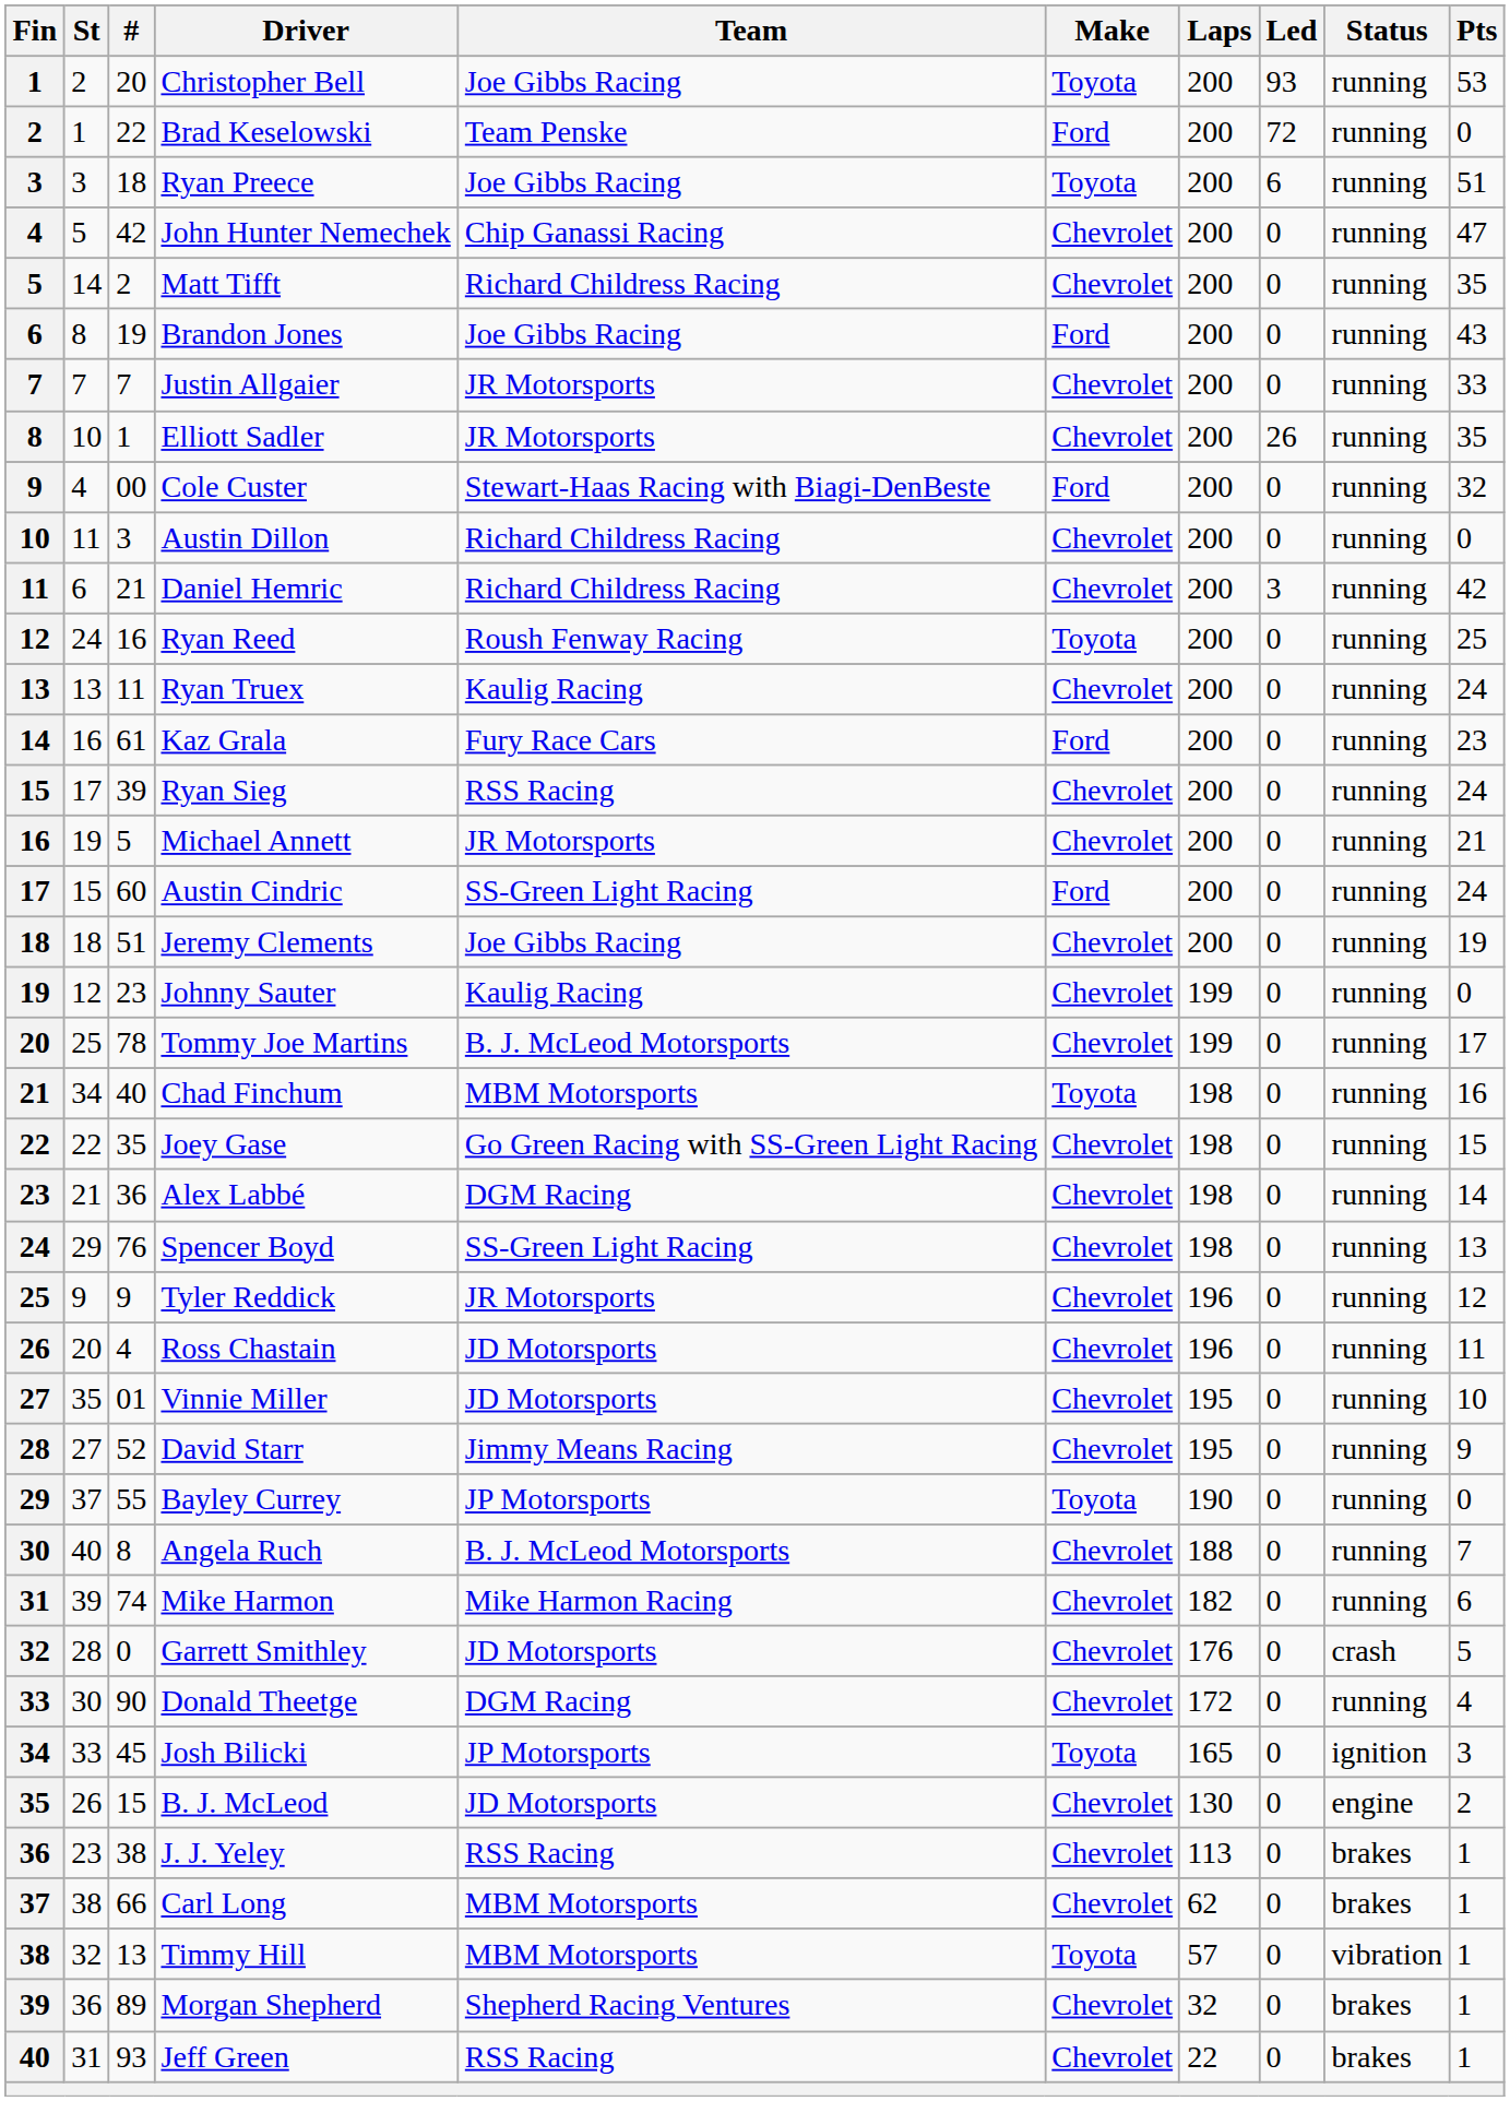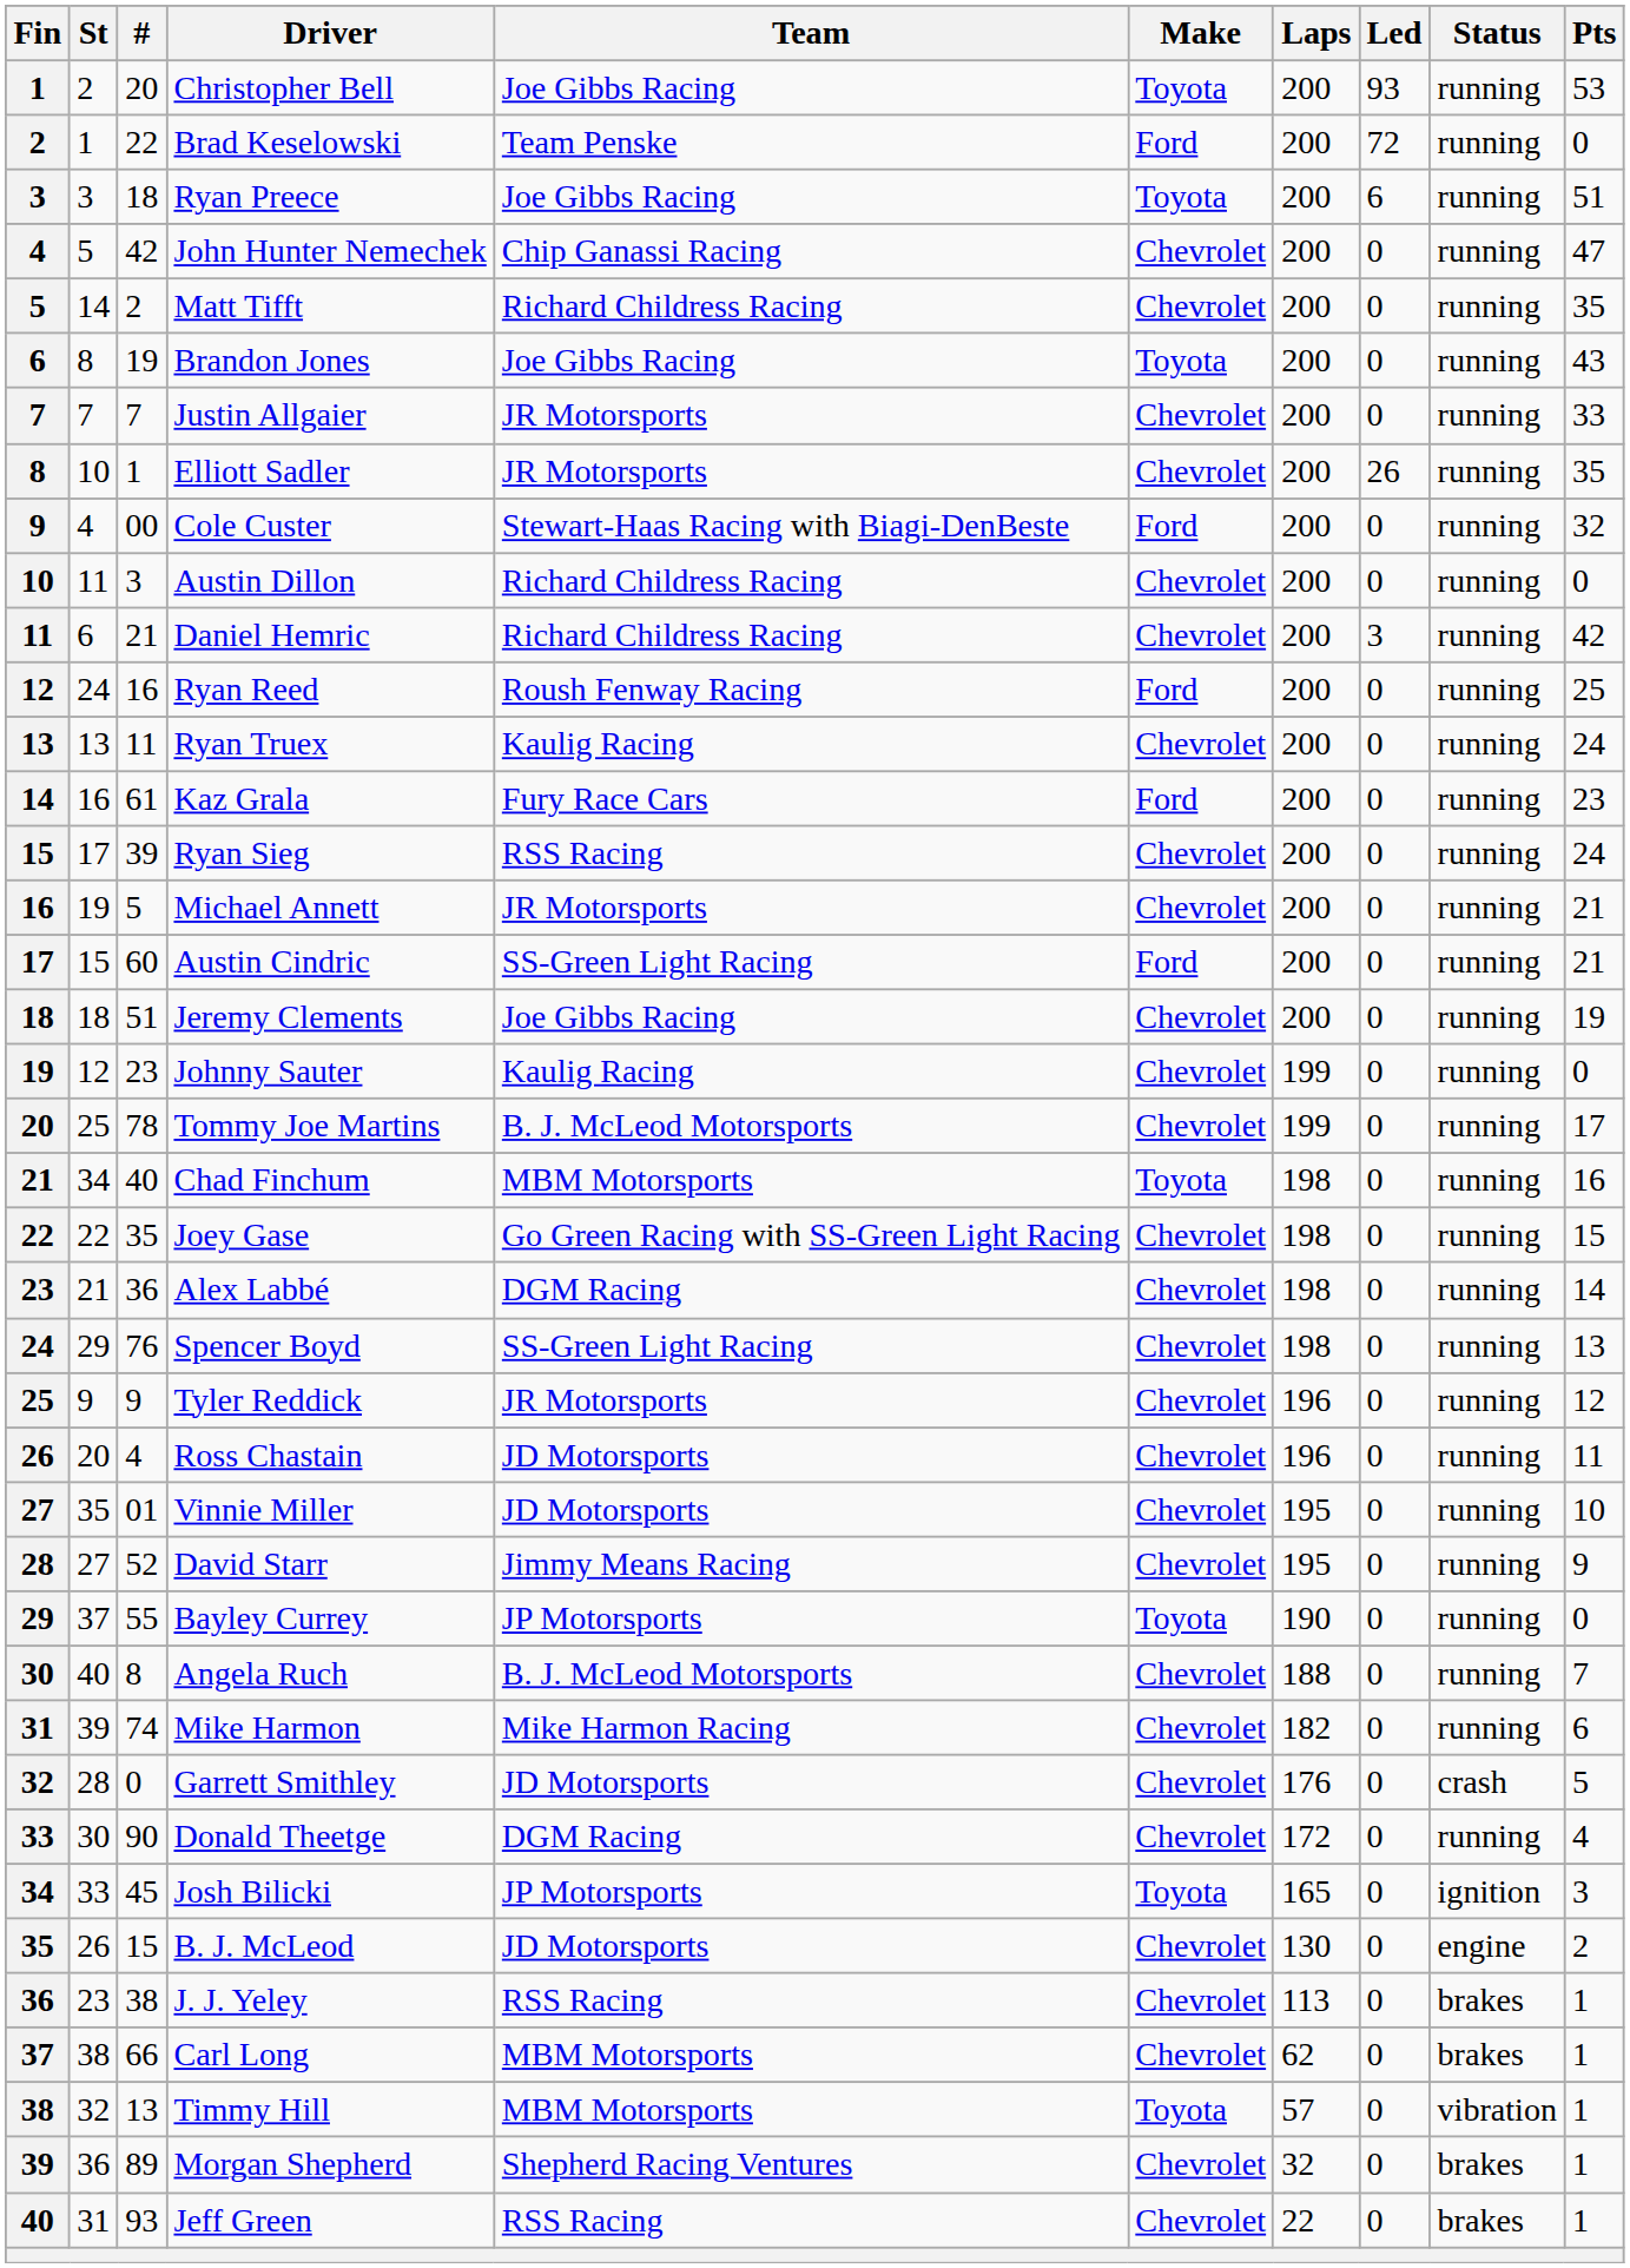Brandon Jones | Make: Ford -> Toyota
Ryan Reed | Make: Toyota -> Ford
Austin Cindric | Pts: 24 -> 21
